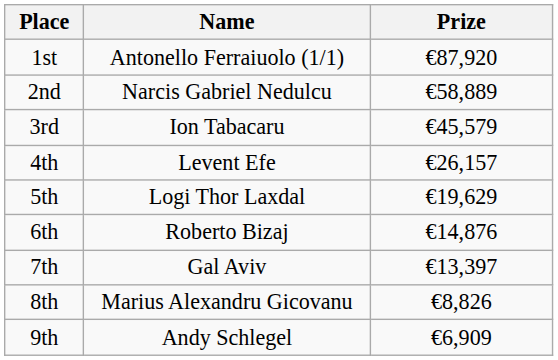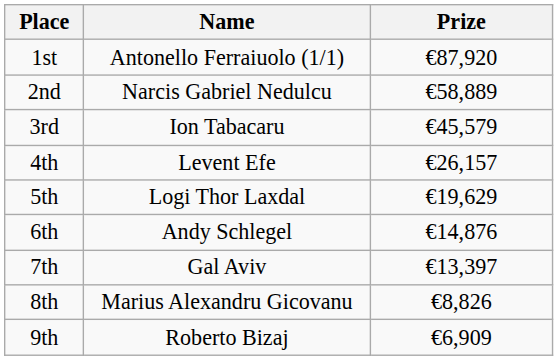6th | Name: Roberto Bizaj -> Andy Schlegel
9th | Name: Andy Schlegel -> Roberto Bizaj
